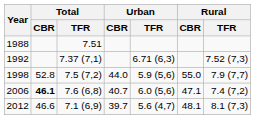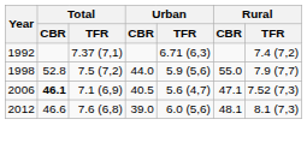- row: 1988 | 7.51
1992 | Rural / TFR: 7.52 (7,3) -> 7.4 (7,2)
2006 | Total / TFR: 7.6 (6,8) -> 7.1 (6,9)
2006 | Urban / CBR: 40.7 -> 40.5
2006 | Urban / TFR: 6.0 (5,6) -> 5.6 (4,7)
2006 | Rural / TFR: 7.4 (7,2) -> 7.52 (7,3)
2012 | Total / TFR: 7.1 (6,9) -> 7.6 (6,8)
2012 | Urban / CBR: 39.7 -> 39.0
2012 | Urban / TFR: 5.6 (4,7) -> 6.0 (5,6)
